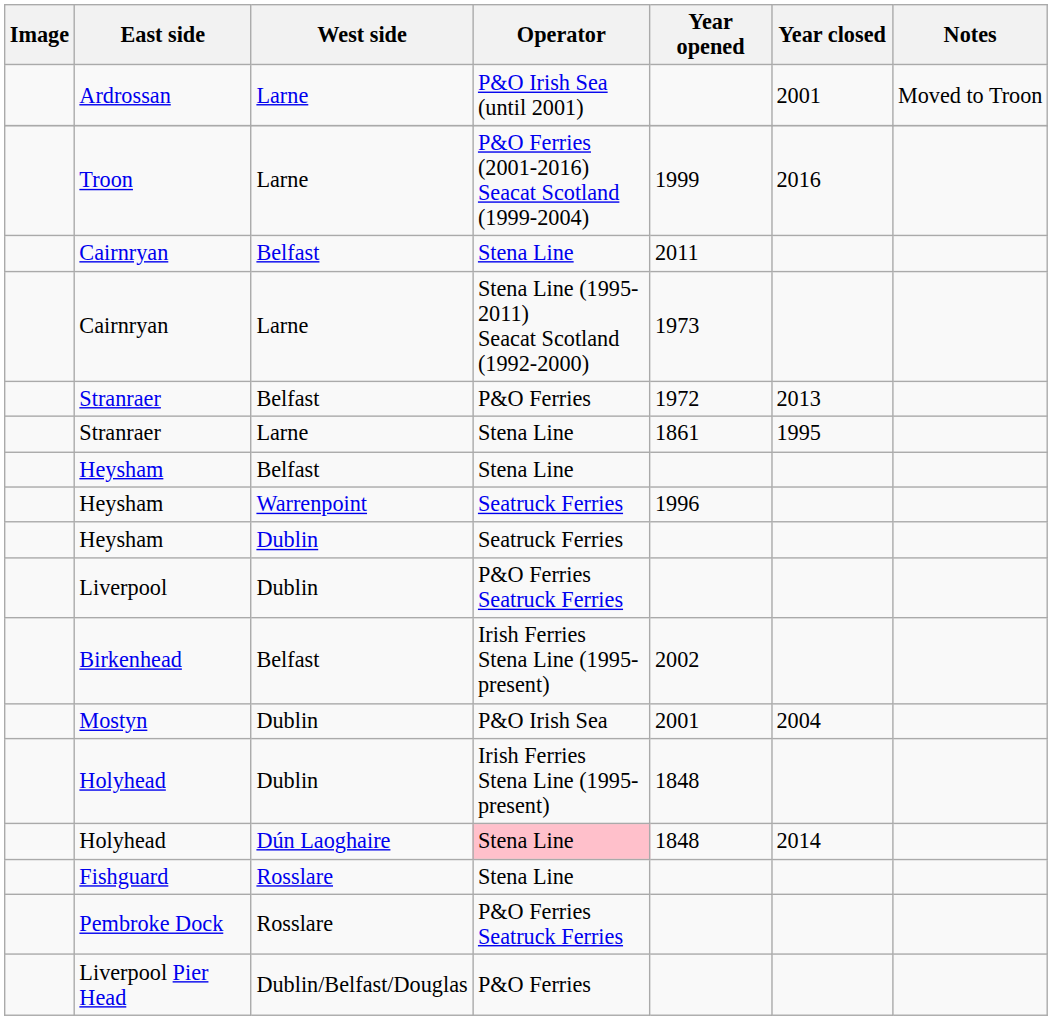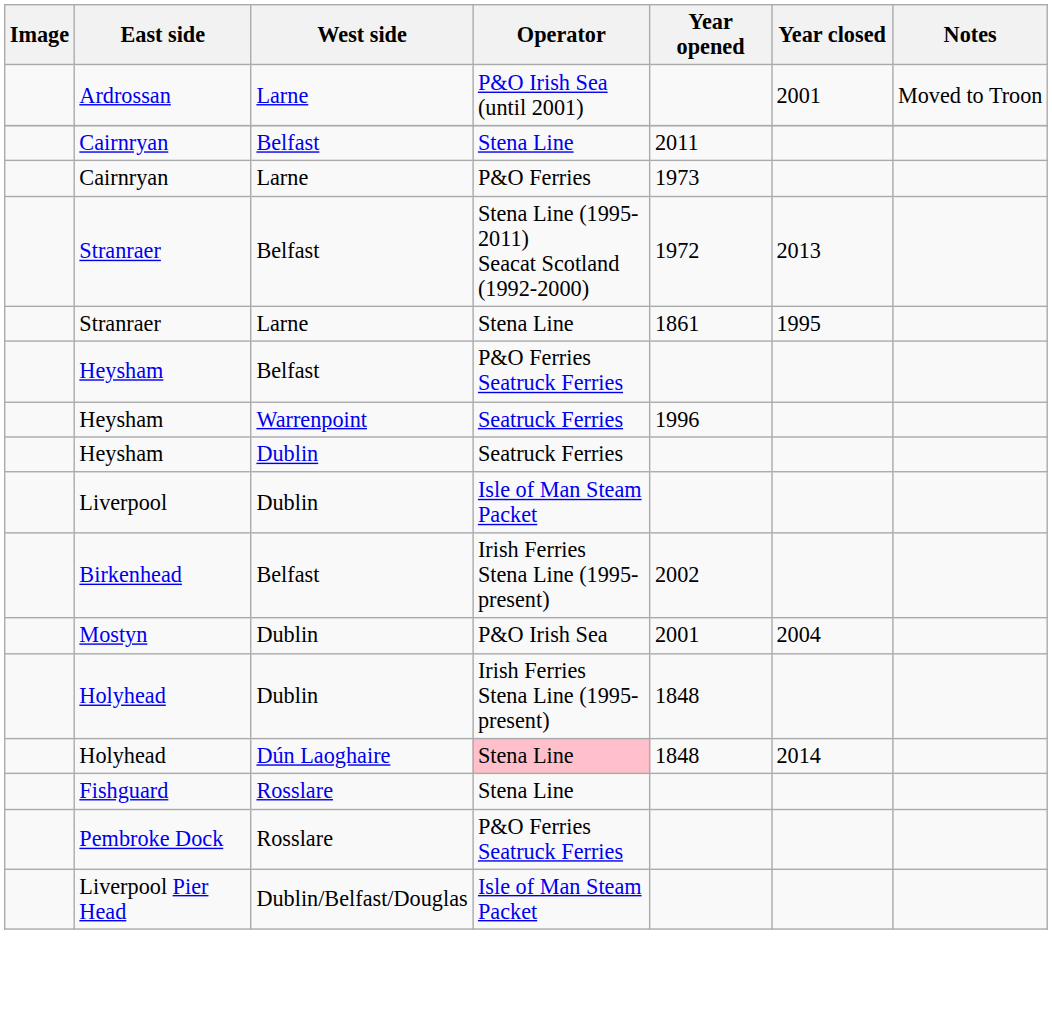- row: Troon | Larne | P&O Ferries (2001-2016) Seacat Scotland (1999-2004) | 1999 | 2016
Cairnryan / Larne | Operator: Stena Line (1995-2011) Seacat Scotland (1992-2000) -> P&O Ferries
Stranraer / Belfast | Operator: P&O Ferries -> Stena Line (1995-2011) Seacat Scotland (1992-2000)
Heysham / Belfast | Operator: Stena Line -> P&O Ferries Seatruck Ferries
Liverpool | Operator: P&O Ferries Seatruck Ferries -> Isle of Man Steam Packet
Liverpool Pier Head | Operator: P&O Ferries -> Isle of Man Steam Packet
